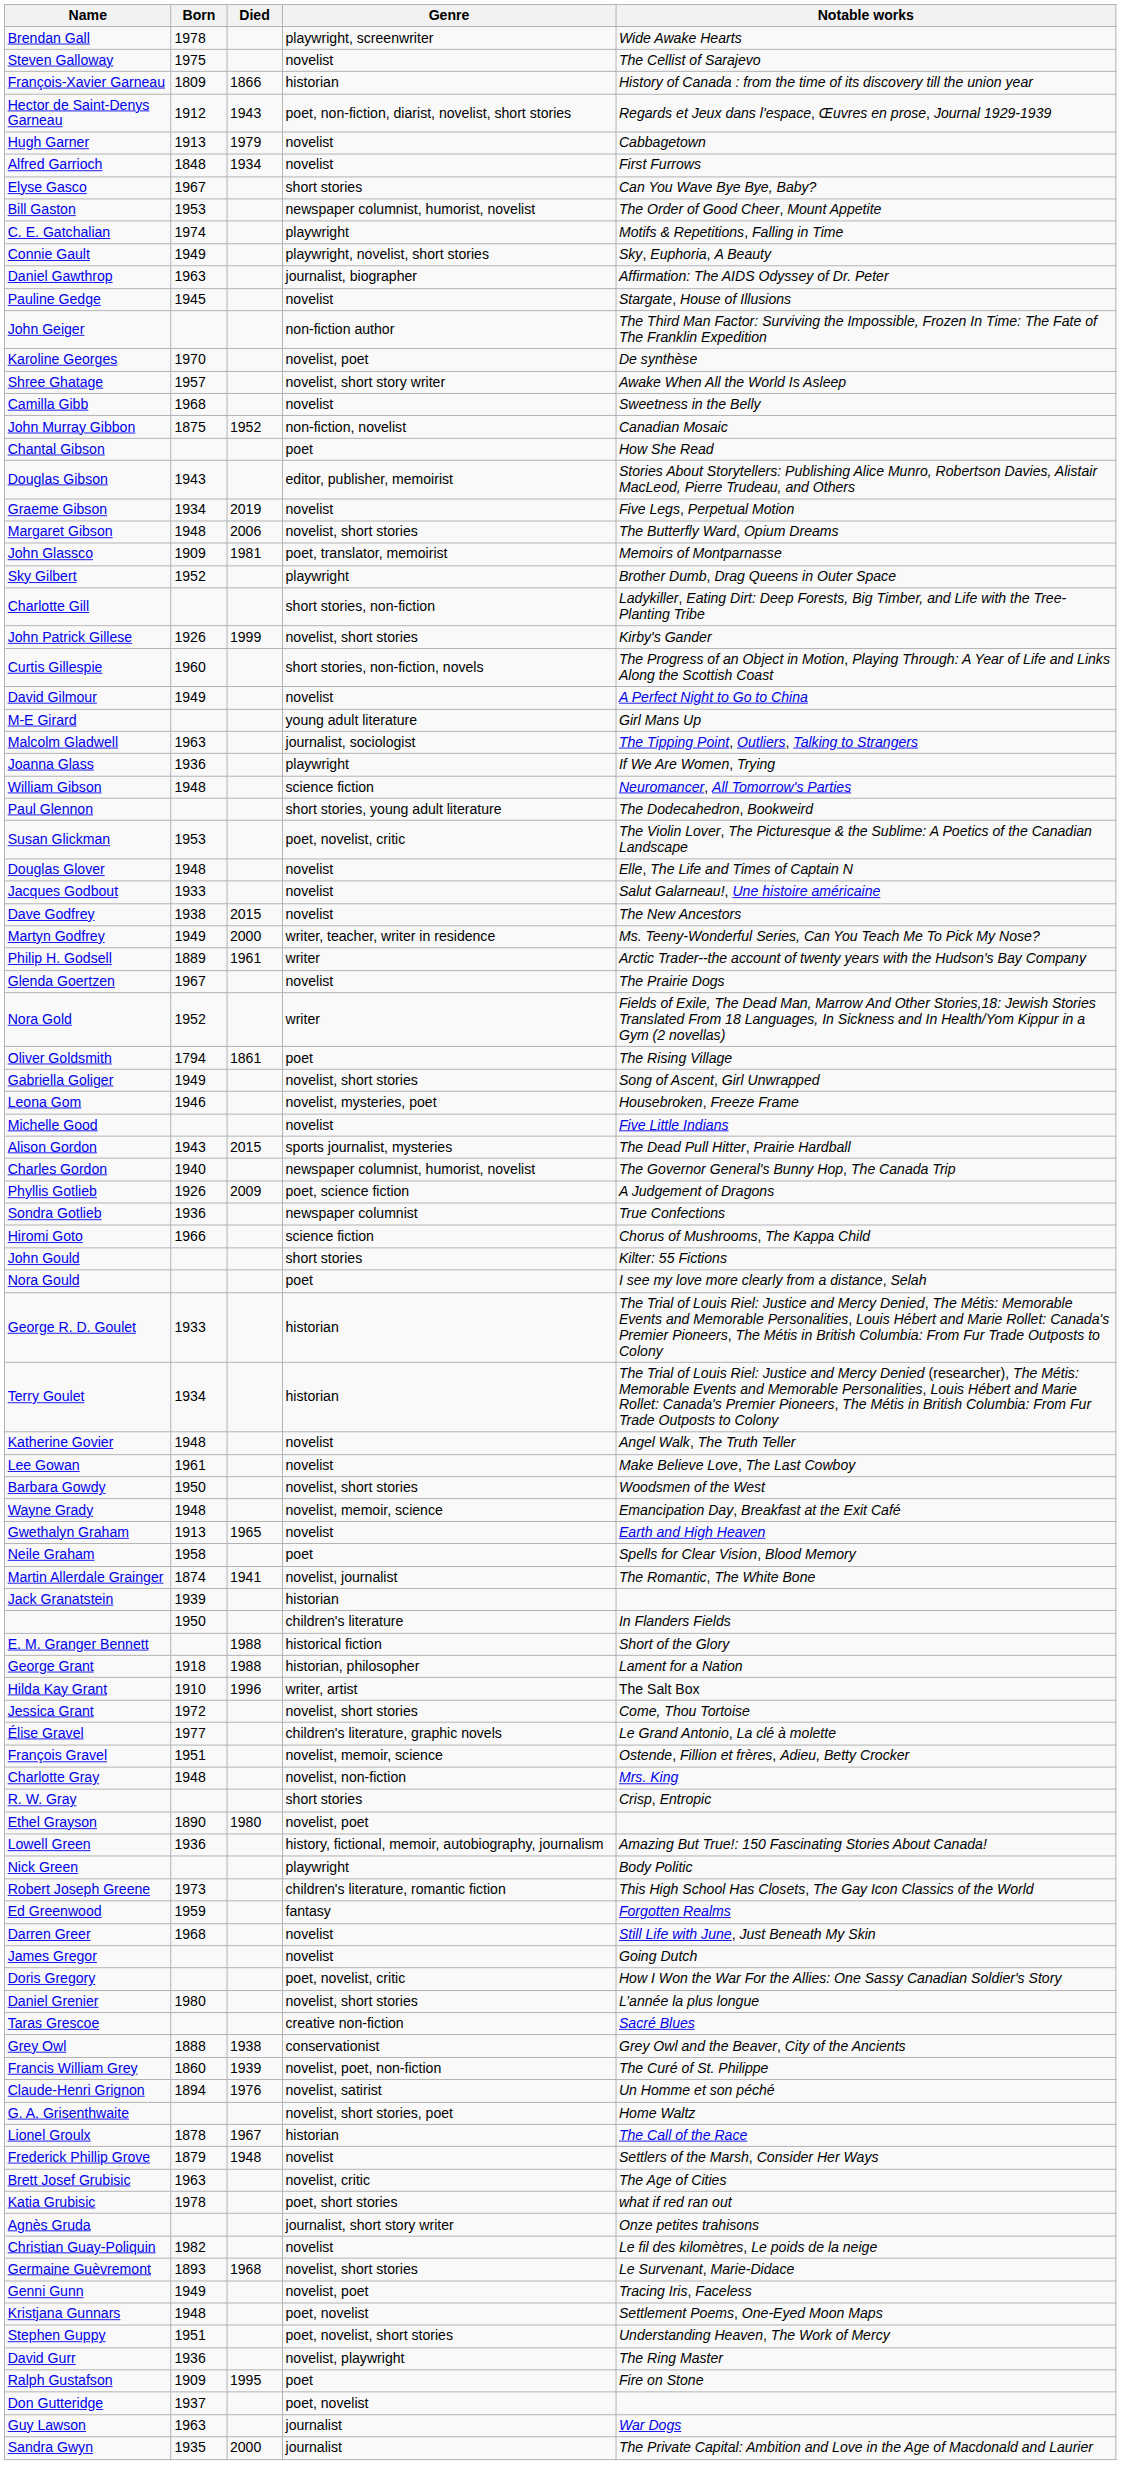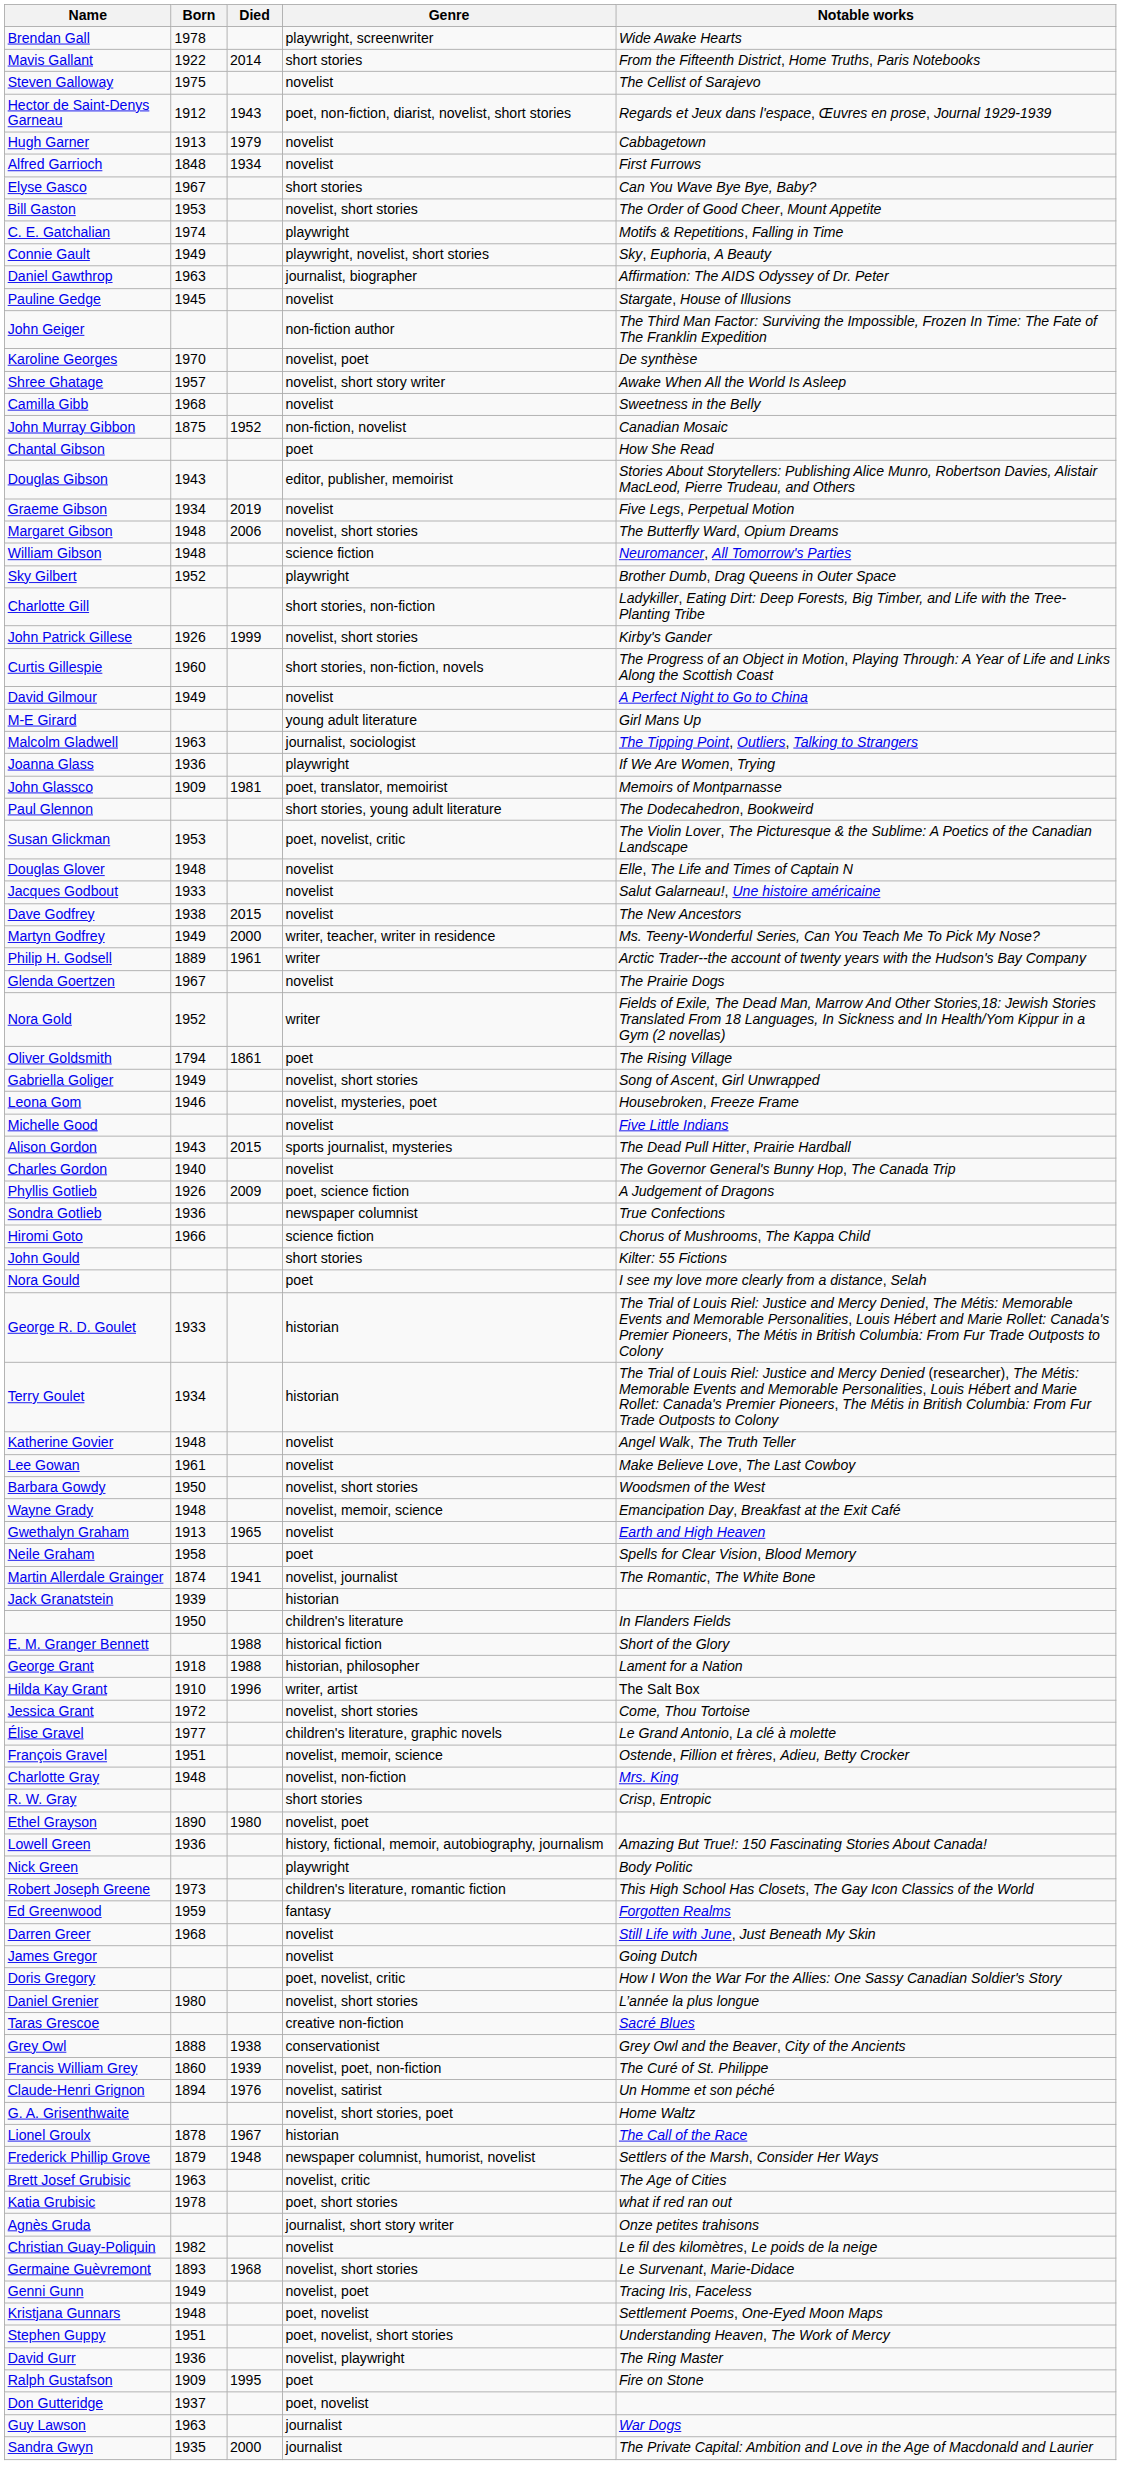+ row: Mavis Gallant | 1922 | 2014 | short stories | From the Fifteenth District, Home Truths, Paris Notebooks
- row: François-Xavier Garneau | 1809 | 1866 | historian | History of Canada : from the time of its discovery till the union year
Bill Gaston | Genre: newspaper columnist, humorist, novelist -> novelist, short stories
rows swapped: William Gibson <-> John Glassco
Charles Gordon | Genre: newspaper columnist, humorist, novelist -> novelist
Frederick Phillip Grove | Genre: novelist -> newspaper columnist, humorist, novelist
